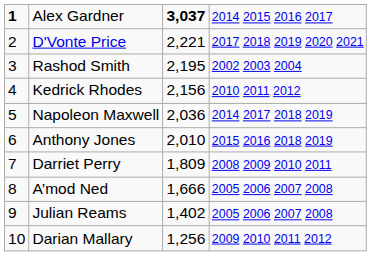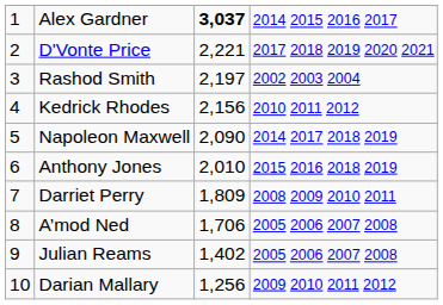Alex Gardner | column 1: bold -> normal
Rashod Smith | column 3: 2,195 -> 2,197
Napoleon Maxwell | column 3: 2,036 -> 2,090
A’mod Ned | column 3: 1,666 -> 1,706
